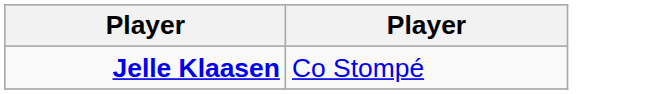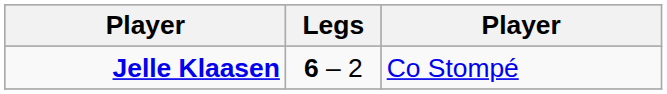+ column: Legs | 6 – 2
